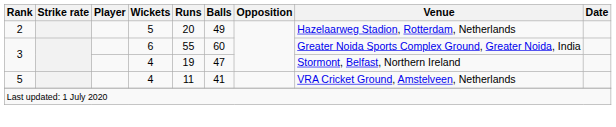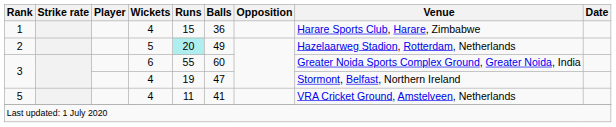+ row: 1 | 4 | 15 | 36 | Harare Sports Club, Harare, Zimbabwe
2 | Runs: no background -> paleturquoise background
